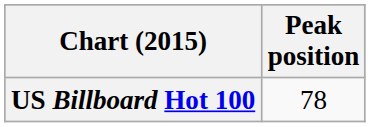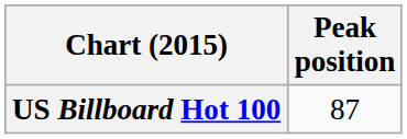US Billboard Hot 100 | Peak position: 78 -> 87
